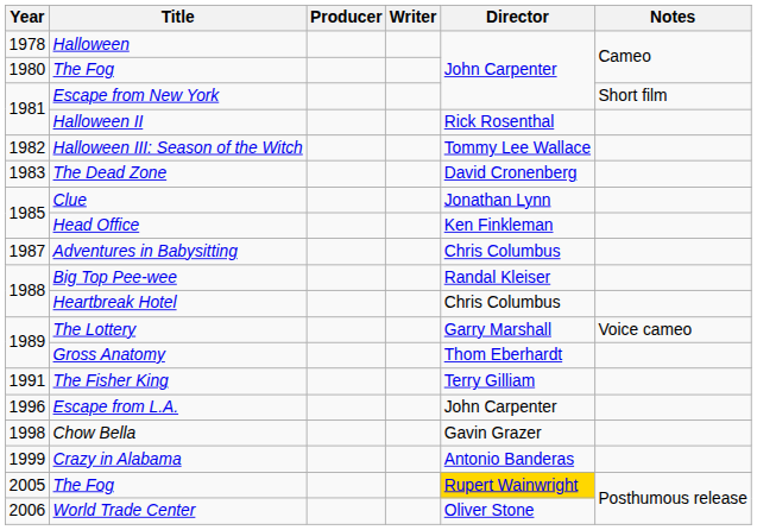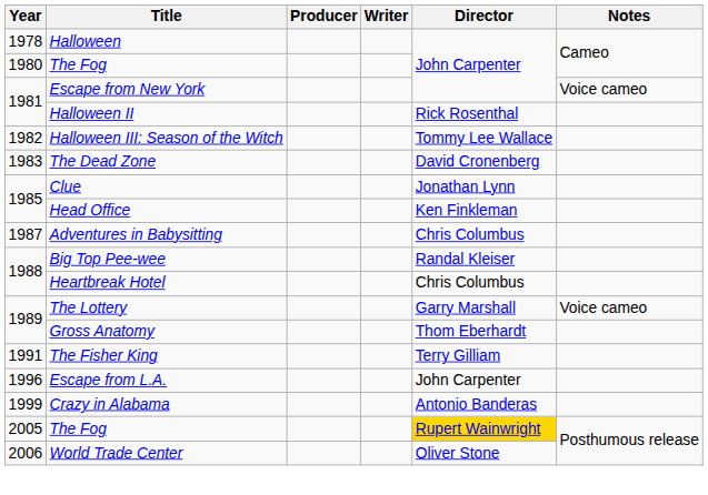Escape from New York | Notes: Short film -> Voice cameo
- row: 1998 | Chow Bella | Gavin Grazer
